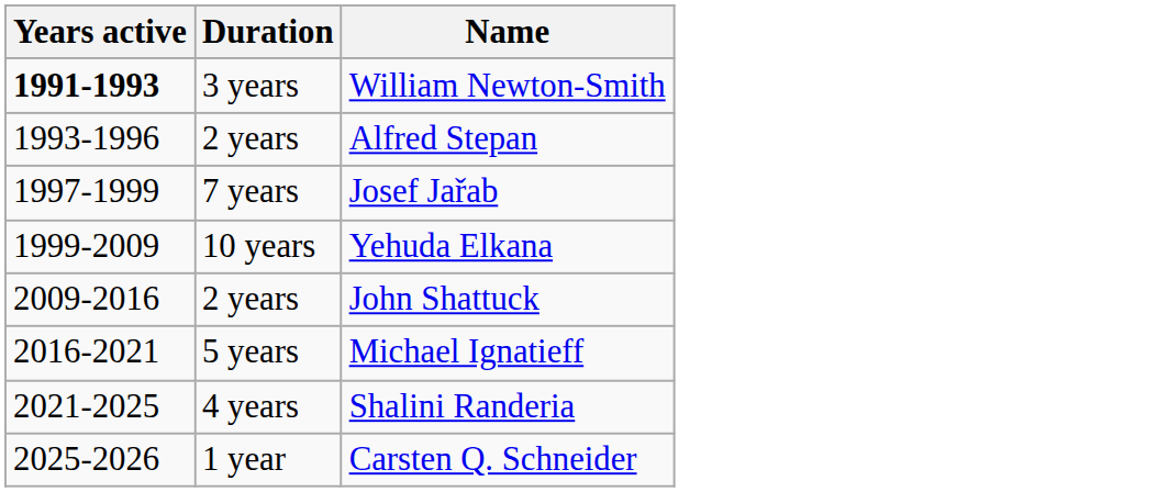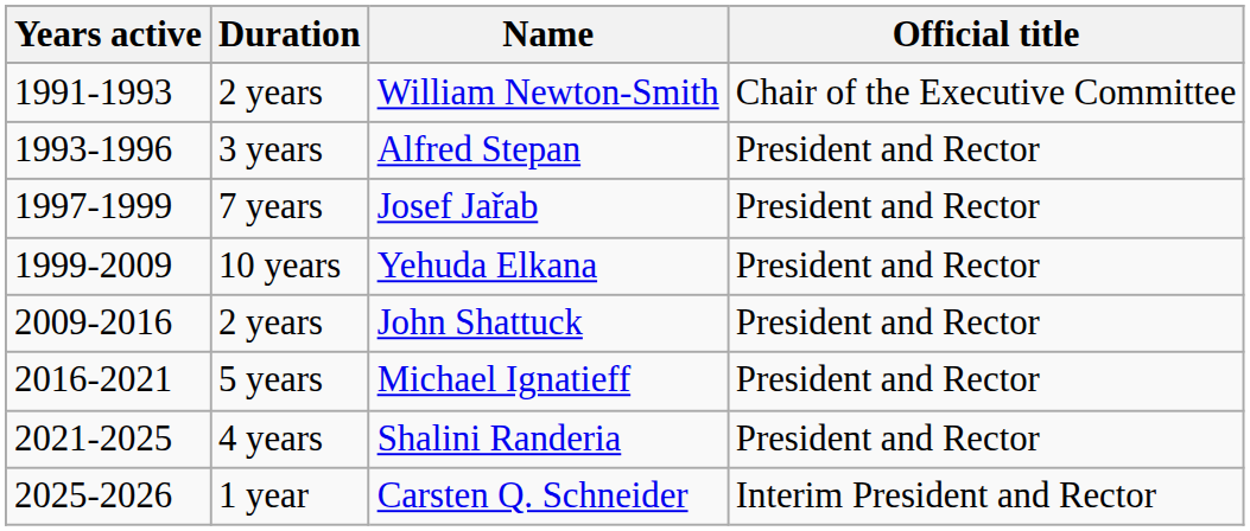+ column: Official title | Chair of the Executive Committee | President and Rector | President and Rector | President and Rector | President and Rector | President and Rector | President and Rector | Interim President and Rector
William Newton-Smith | Years active: bold -> normal
William Newton-Smith | Duration: 3 years -> 2 years
Alfred Stepan | Duration: 2 years -> 3 years
